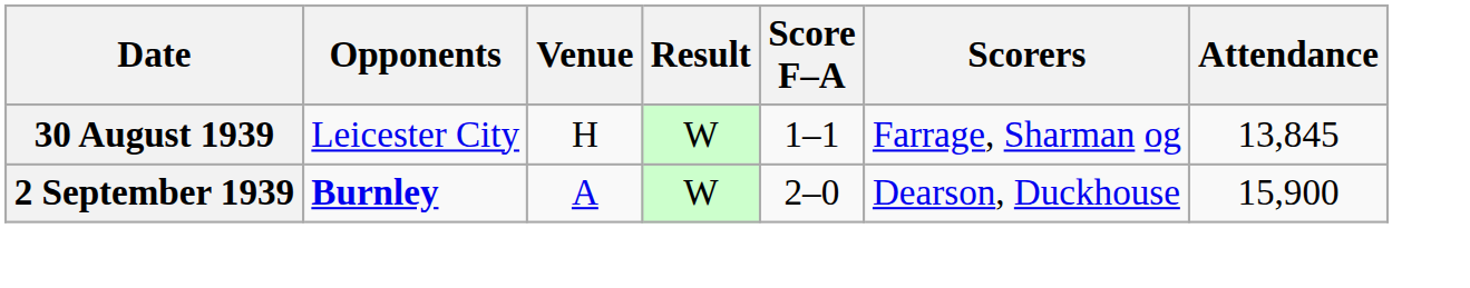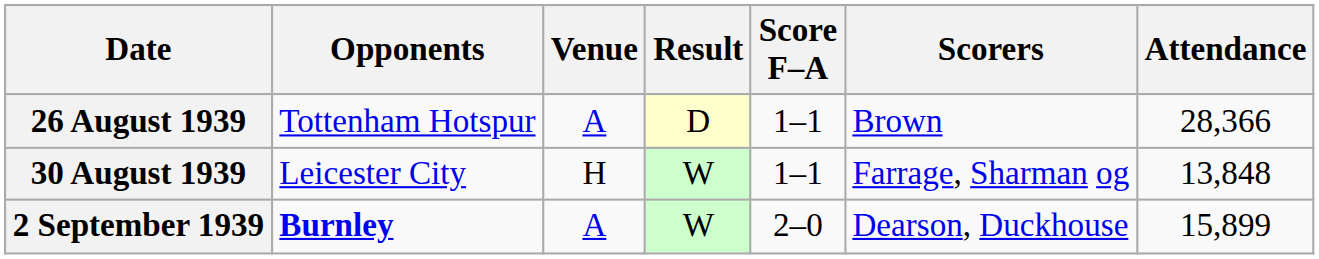+ row: 26 August 1939 | Tottenham Hotspur | A | D | 1–1 | Brown | 28,366
30 August 1939 | Attendance: 13,845 -> 13,848
2 September 1939 | Attendance: 15,900 -> 15,899
